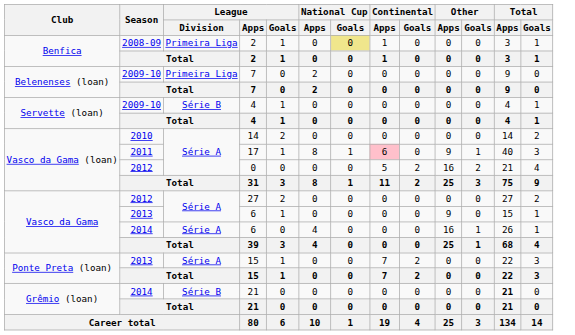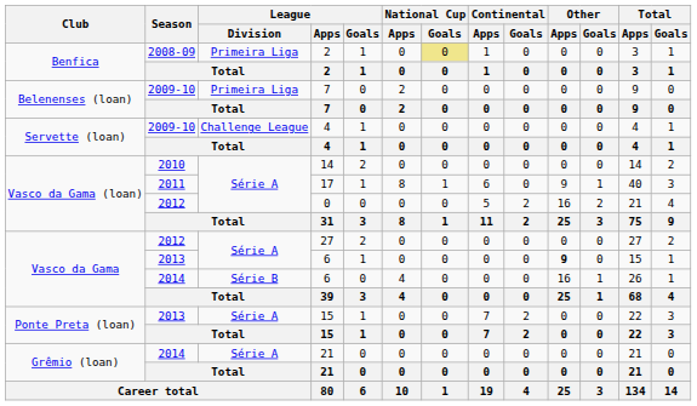2009-10 / 4 | League / Division: Série B -> Challenge League
17 | Continental / Apps: pink background -> no background
2013 / 6 | Other / Apps: normal -> bold
2014 / 6 | League / Division: Série A -> Série B
2014 / 21 | League / Division: Série B -> Série A
2014 / 21 | Total / Apps: bold -> normal
